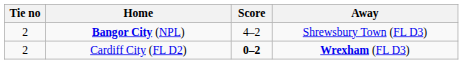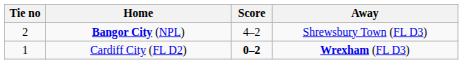Cardiff City (FL D2) | Tie no: 2 -> 1
